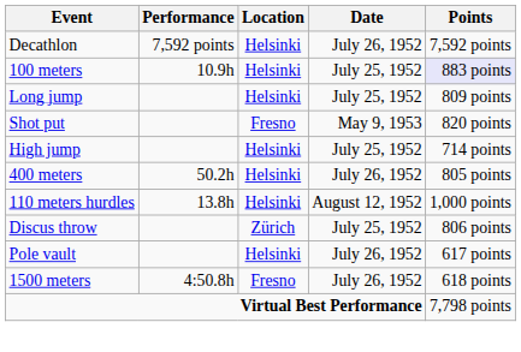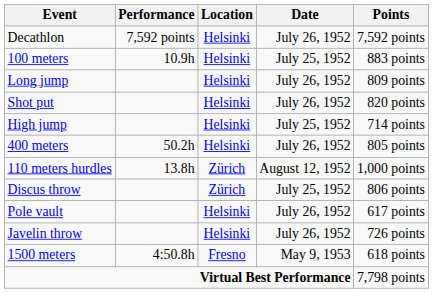100 meters | Points: lavender background -> no background
Long jump | Date: July 25, 1952 -> July 26, 1952
Shot put | Location: Fresno -> Helsinki
Shot put | Date: May 9, 1953 -> July 26, 1952
110 meters hurdles | Location: Helsinki -> Zürich
+ row: Javelin throw | Helsinki | July 26, 1952 | 726 points
1500 meters | Date: July 26, 1952 -> May 9, 1953
